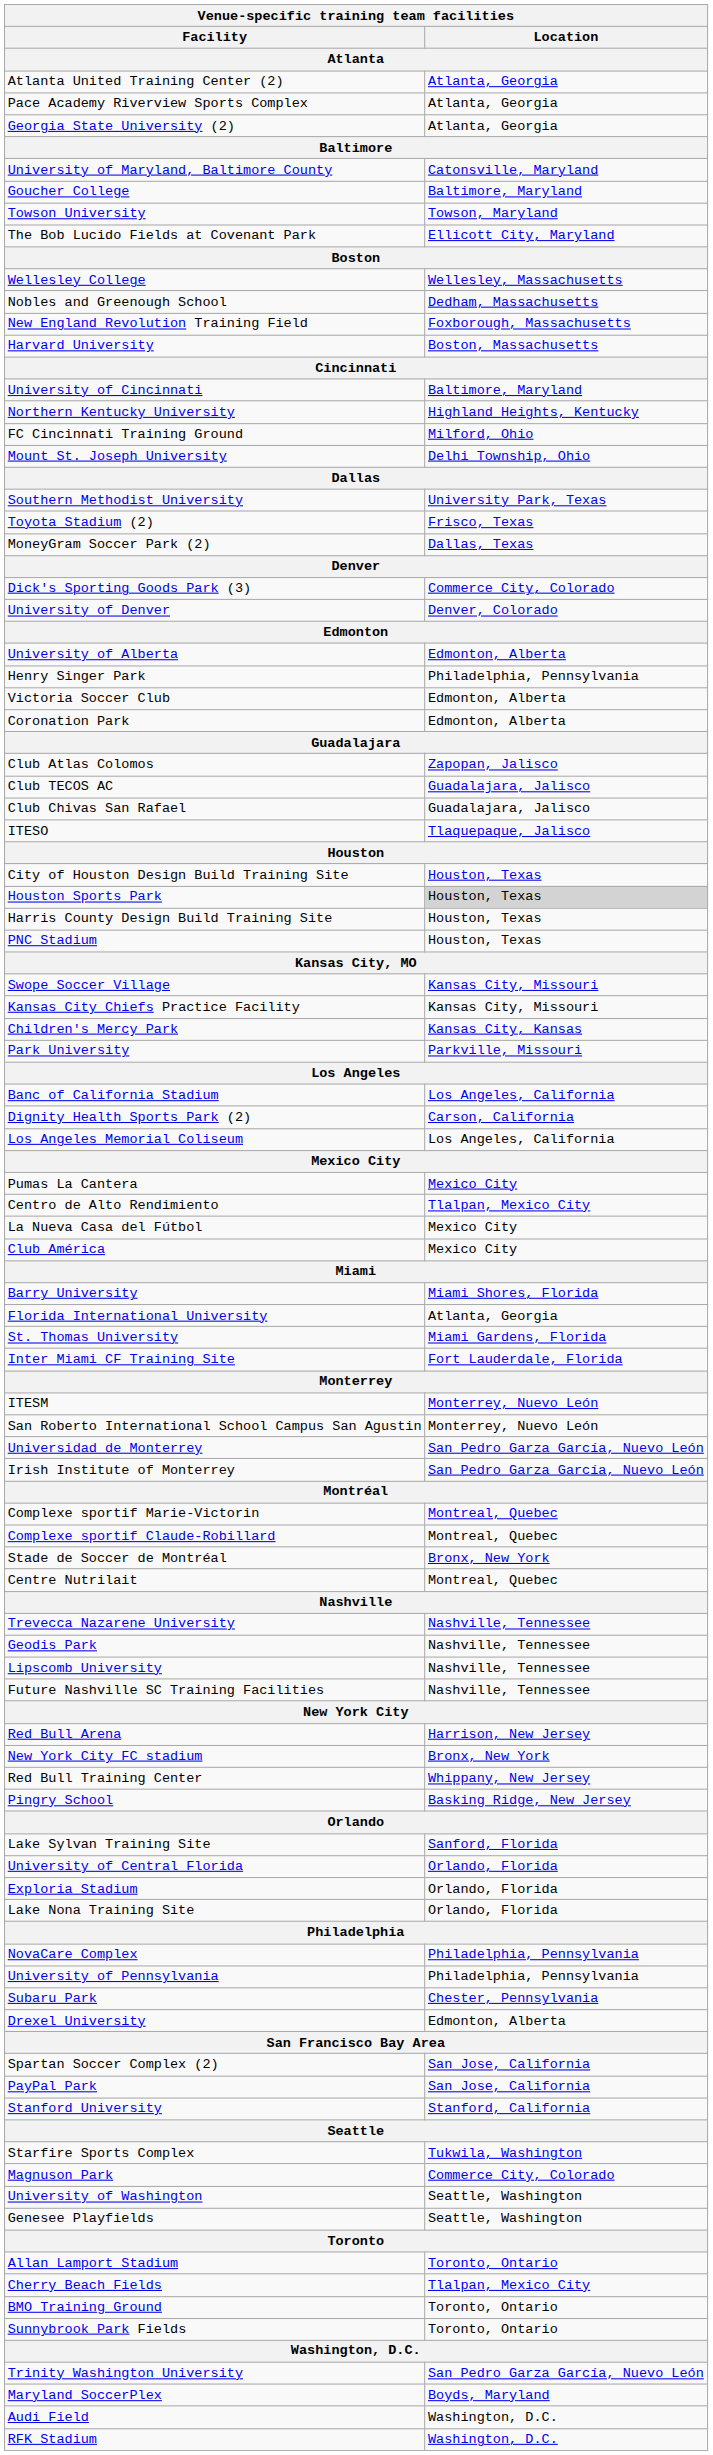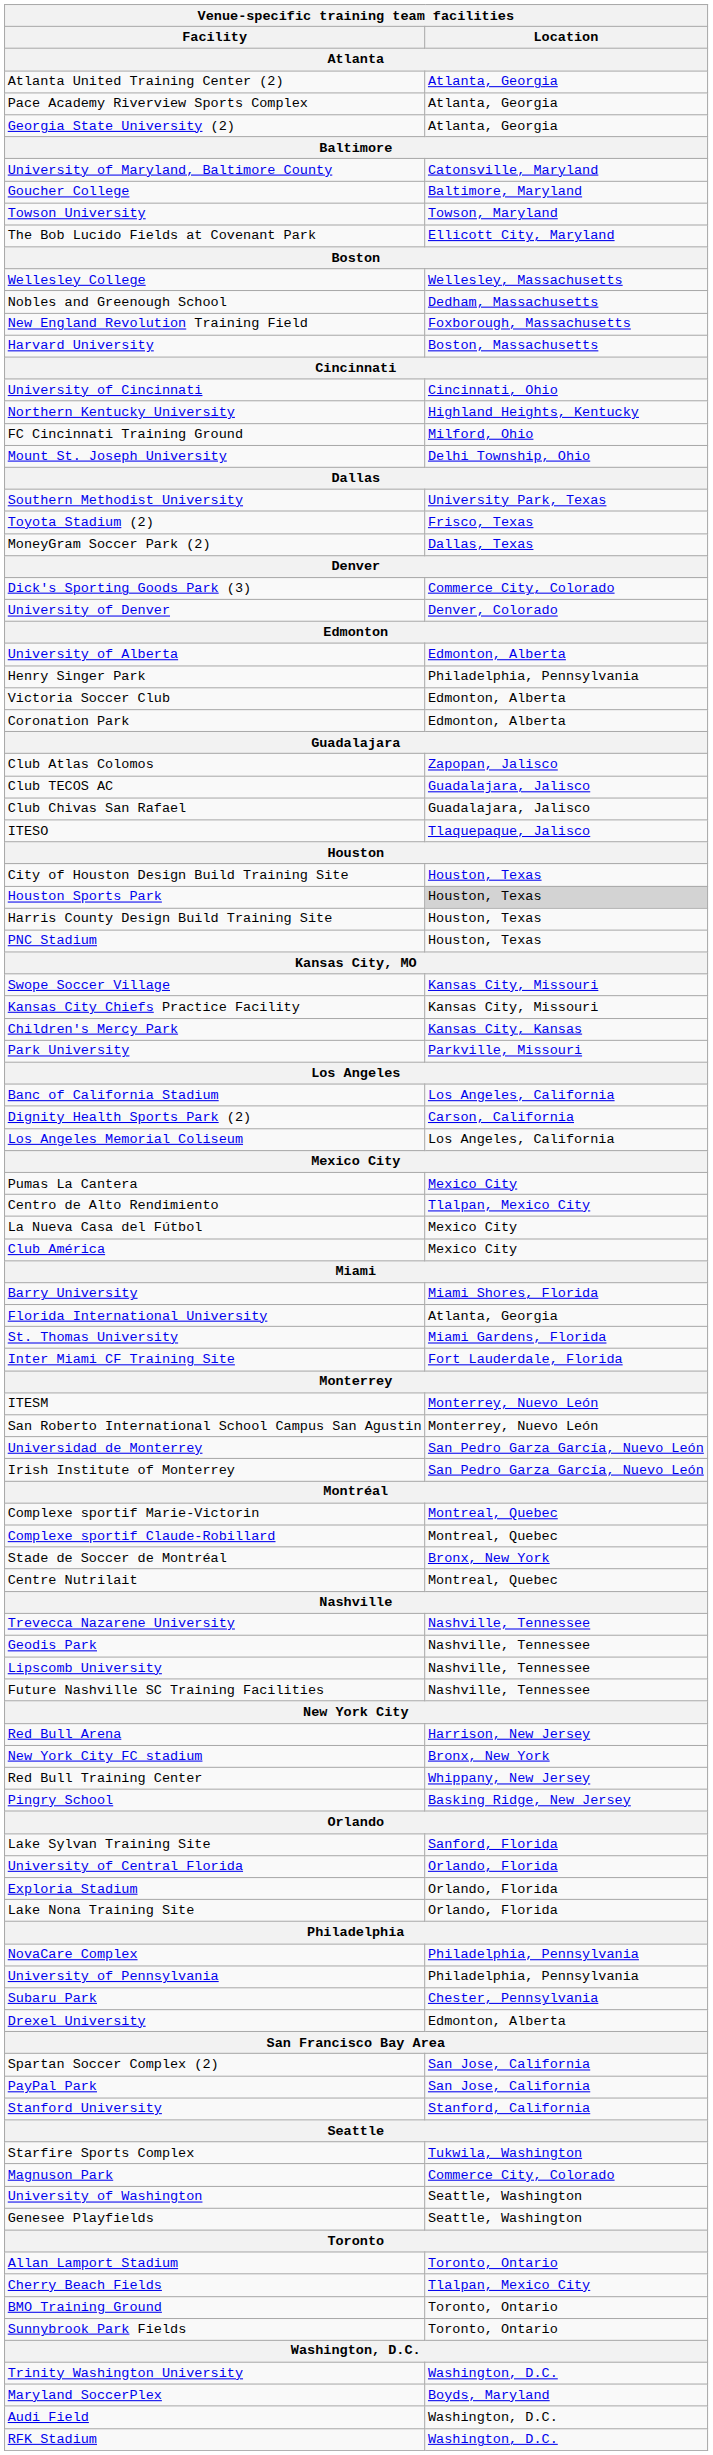University of Cincinnati | Location / Atlanta: Baltimore, Maryland -> Cincinnati, Ohio
Trinity Washington University | Location / Atlanta: San Pedro Garza García, Nuevo León -> Washington, D.C.
